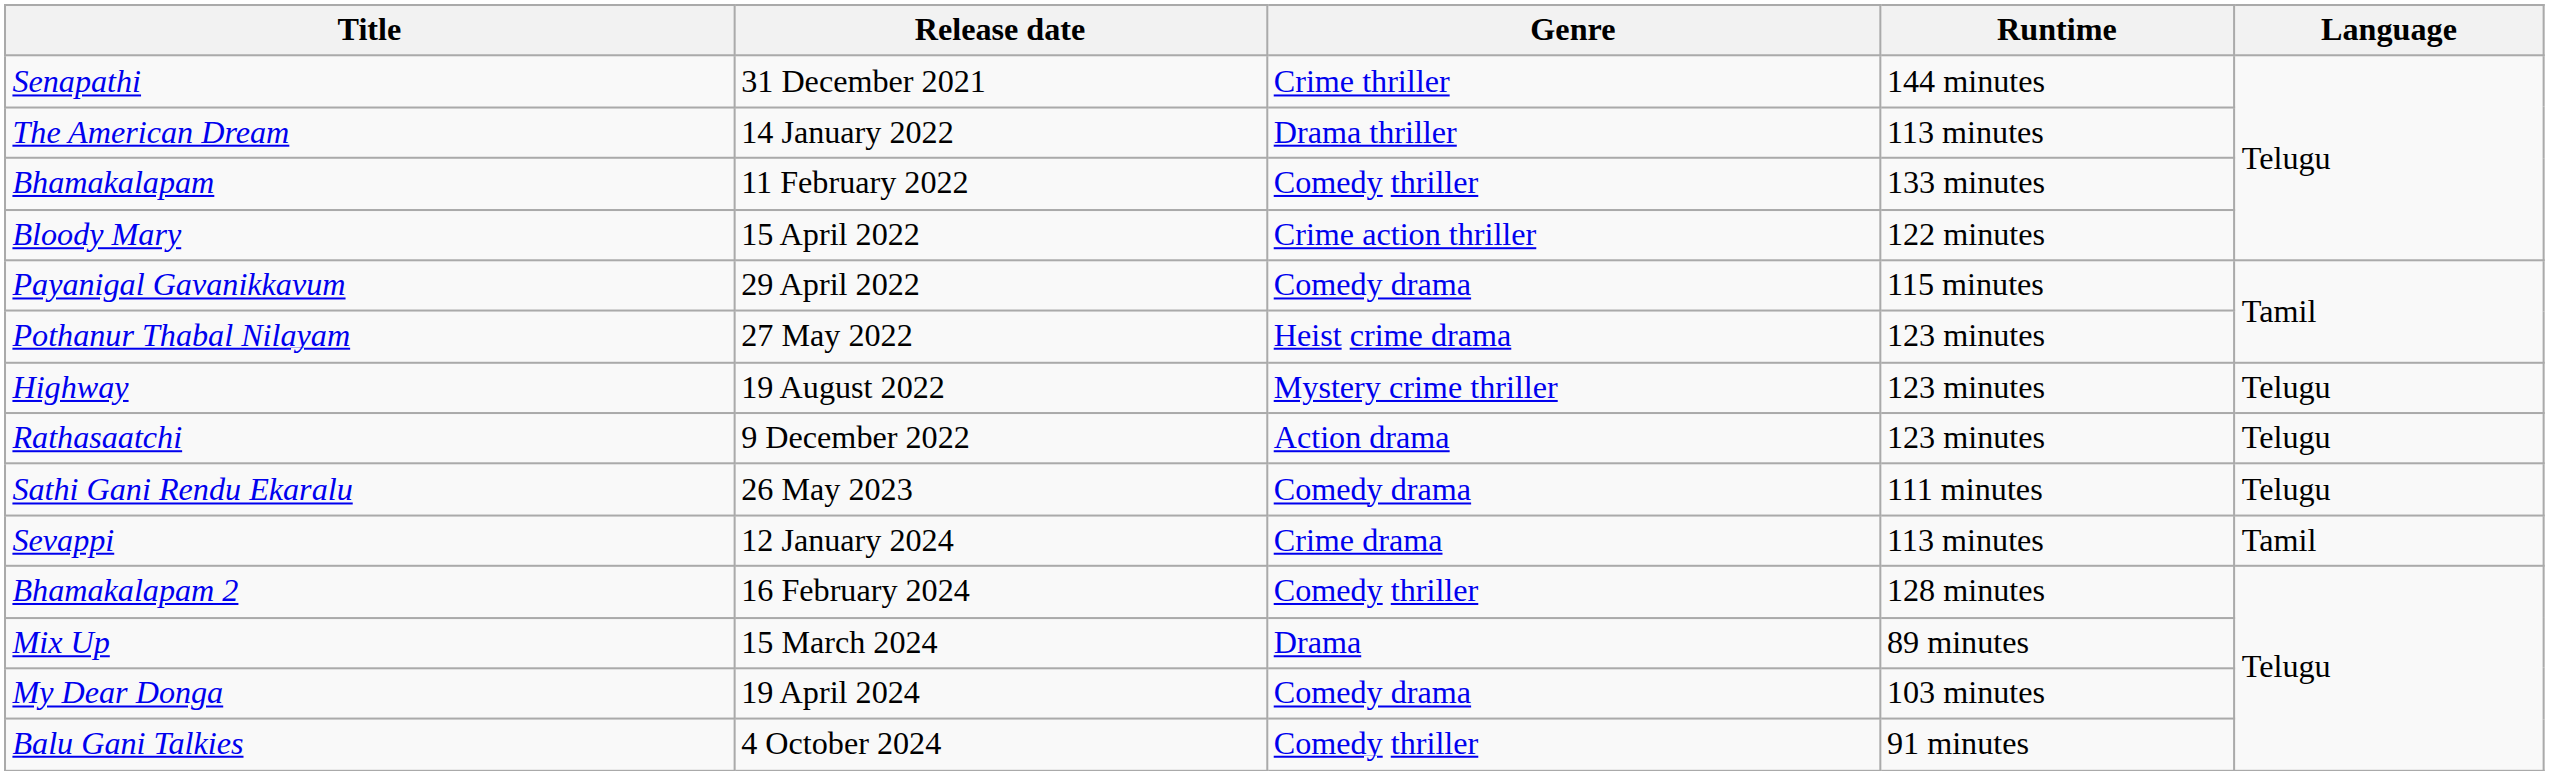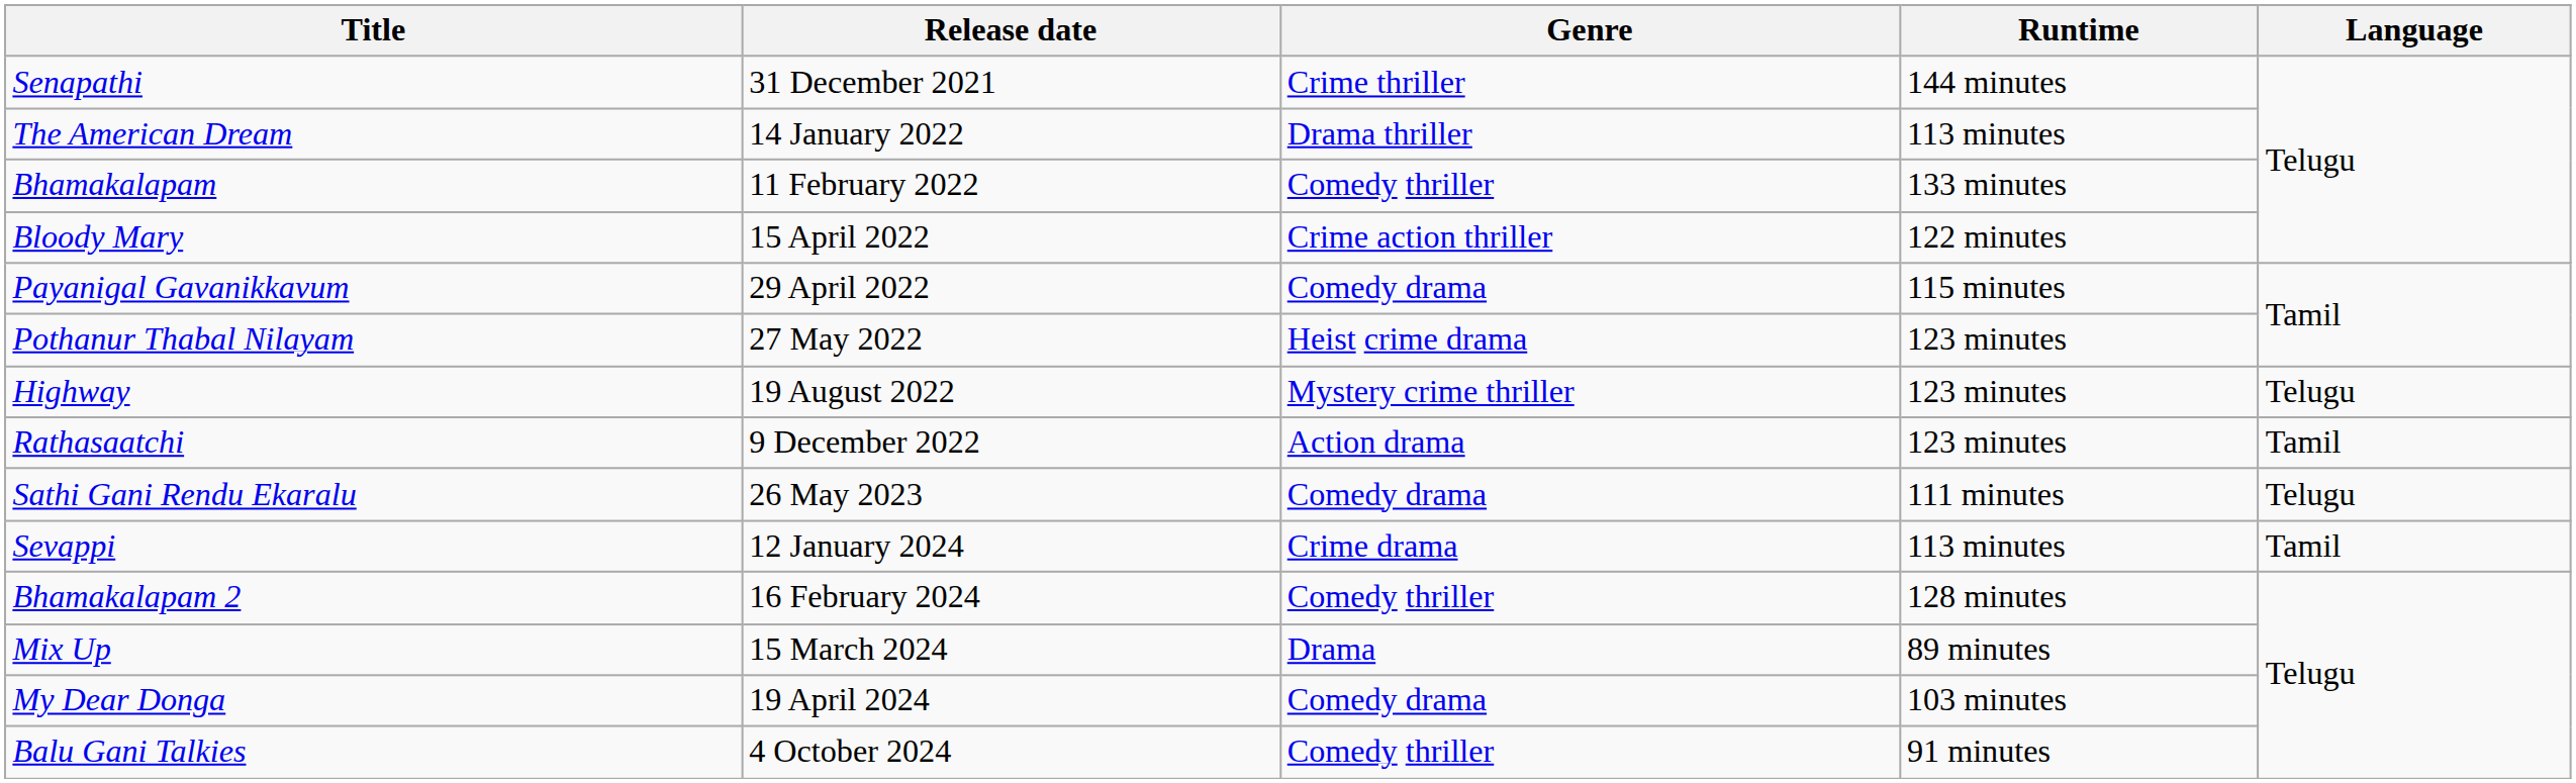Rathasaatchi | Language: Telugu -> Tamil
